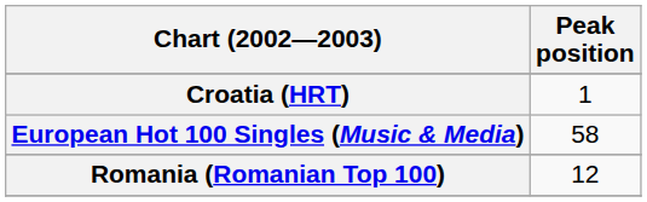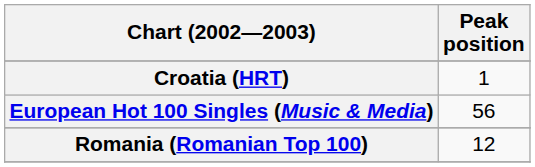European Hot 100 Singles (Music & Media) | Peak position: 58 -> 56
